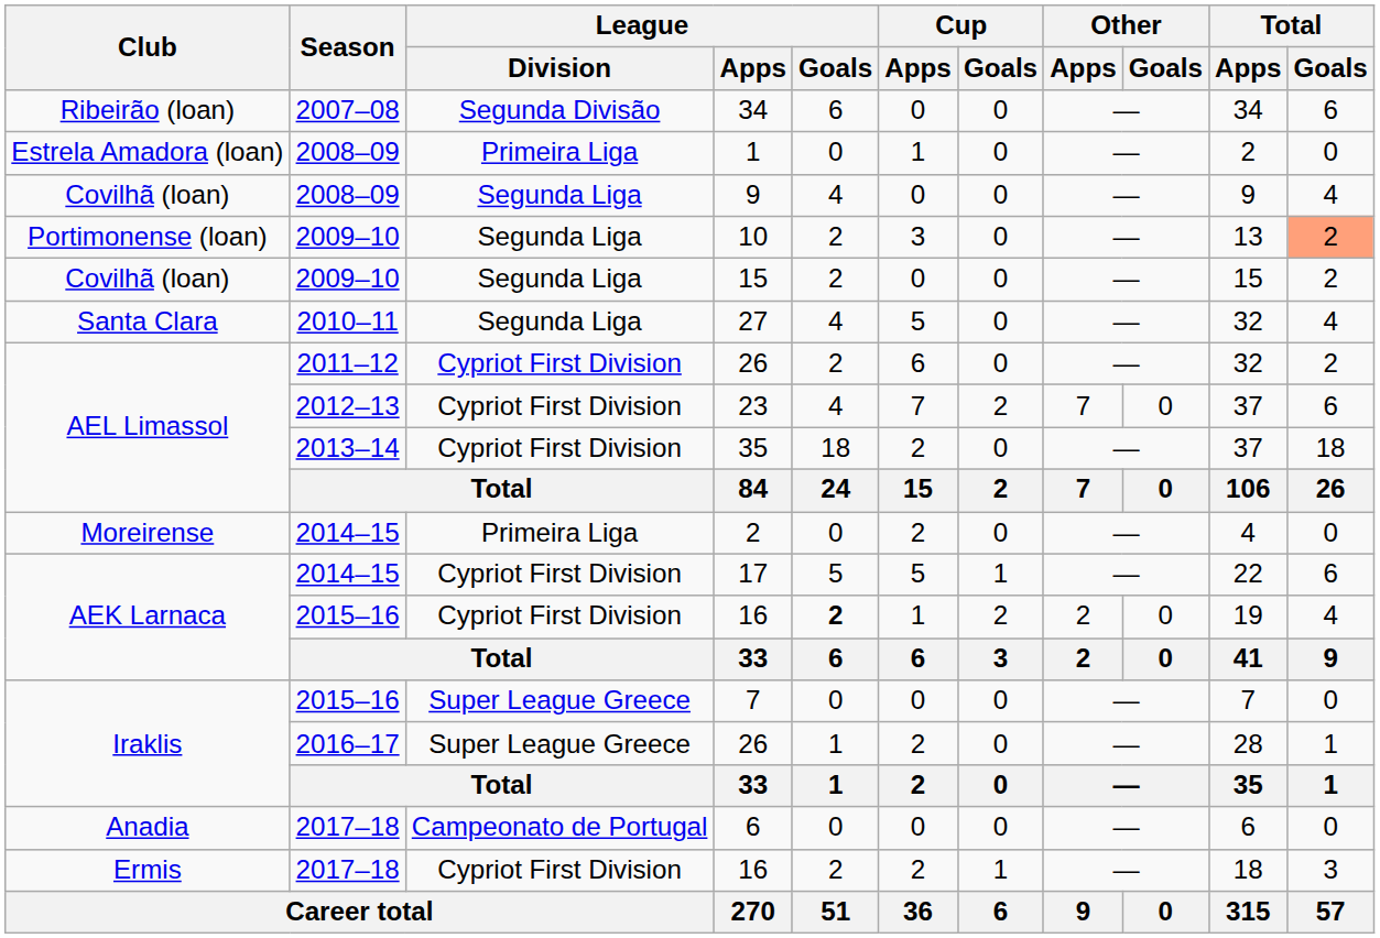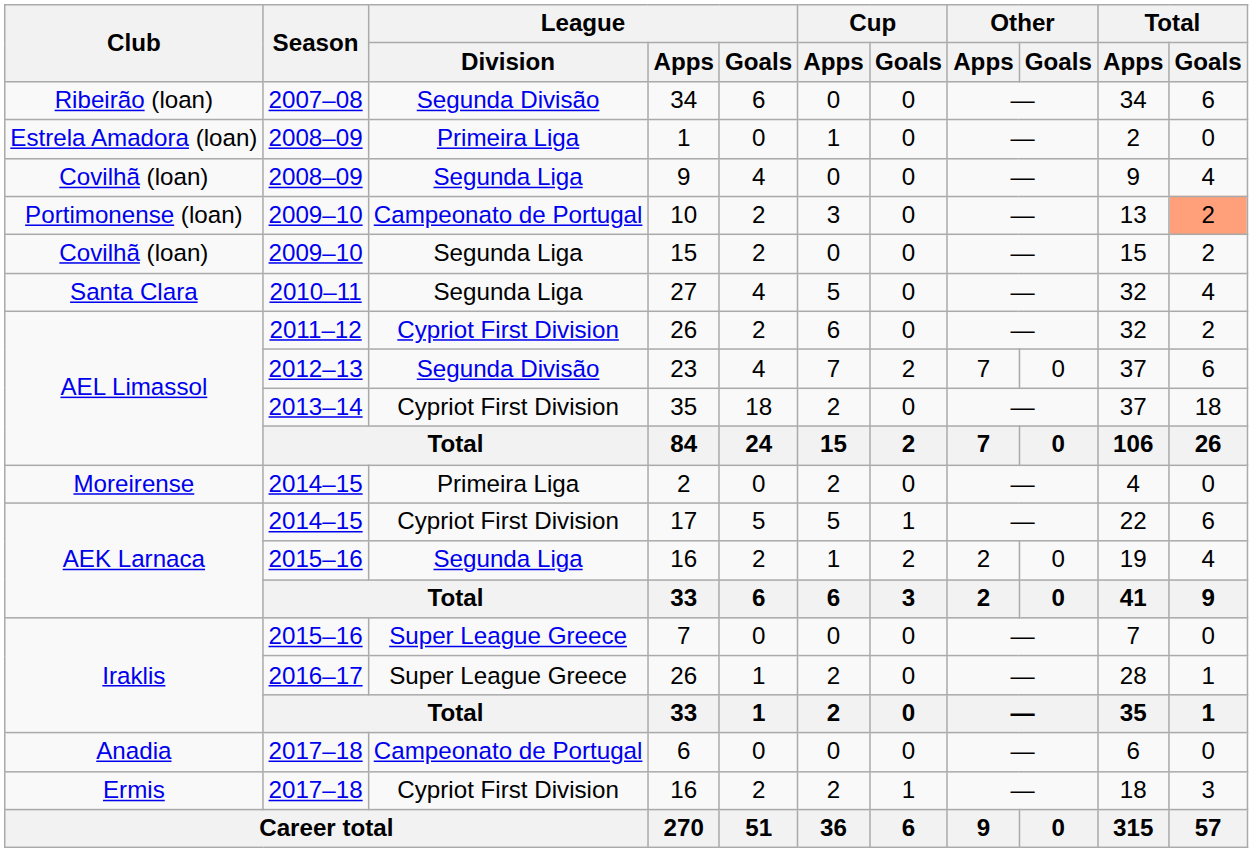10 | League / Division: Segunda Liga -> Campeonato de Portugal
23 | League / Division: Cypriot First Division -> Segunda Divisão
AEK Larnaca / 16 | League / Division: Cypriot First Division -> Segunda Liga
AEK Larnaca / 16 | League / Goals: bold -> normal
